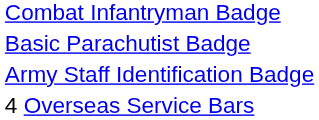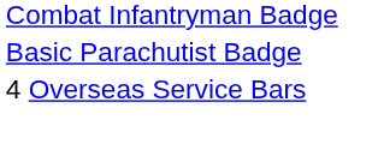- row: Army Staff Identification Badge
